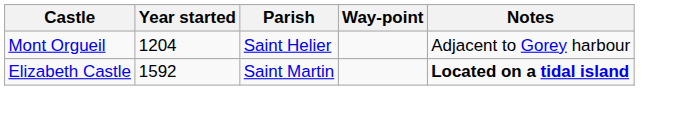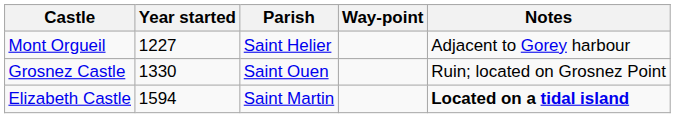Mont Orgueil | Year started: 1204 -> 1227
+ row: Grosnez Castle | 1330 | Saint Ouen | Ruin; located on Grosnez Point
Elizabeth Castle | Year started: 1592 -> 1594
